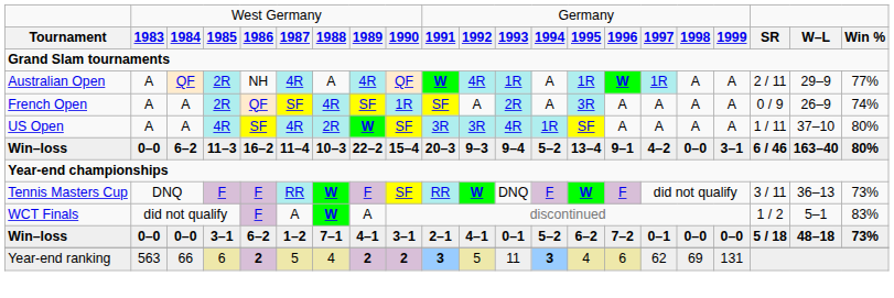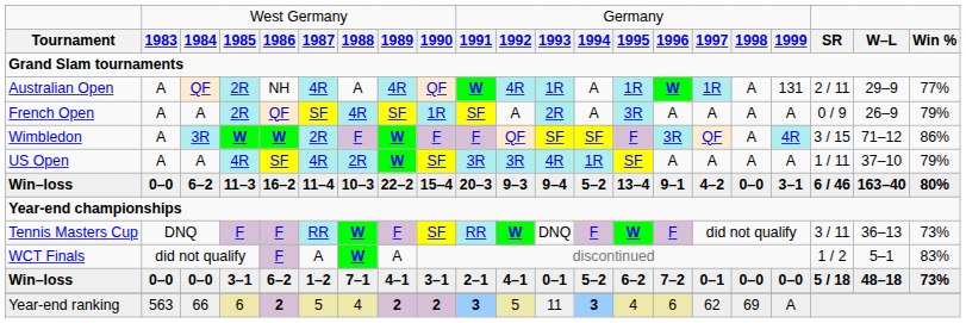Australian Open | column 18: A -> 131
French Open | column 21: 74% -> 79%
+ row: Wimbledon | A | 3R | W | W | 2R | F | W | F | F | QF | SF | SF | F | 3R | QF | A | 4R | 3 / 15 | 71–12 | 86%
US Open | column 21: 80% -> 79%
Year-end ranking | column 18: 131 -> A
